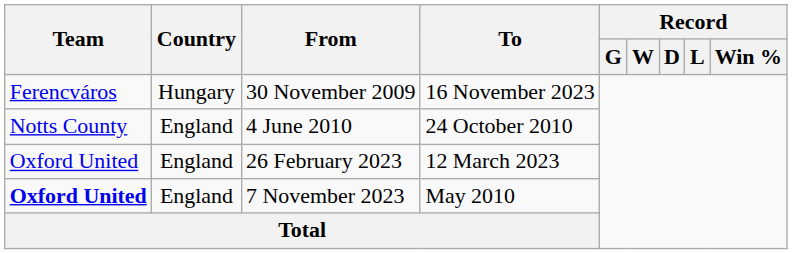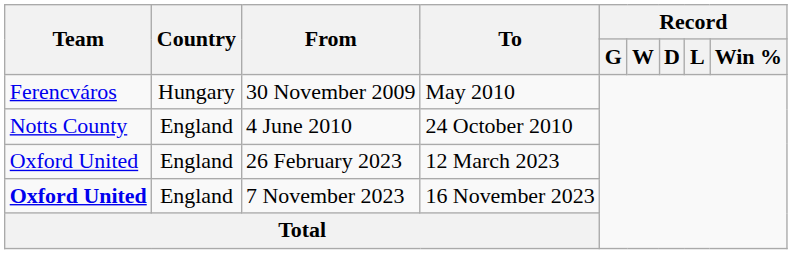30 November 2009 | To: 16 November 2023 -> May 2010
7 November 2023 | To: May 2010 -> 16 November 2023
